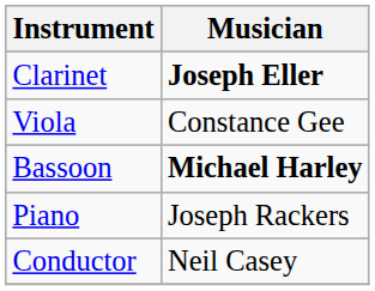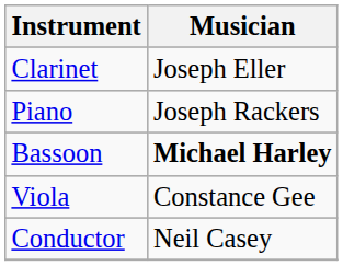Clarinet | Musician: bold -> normal
rows swapped: Viola <-> Piano
